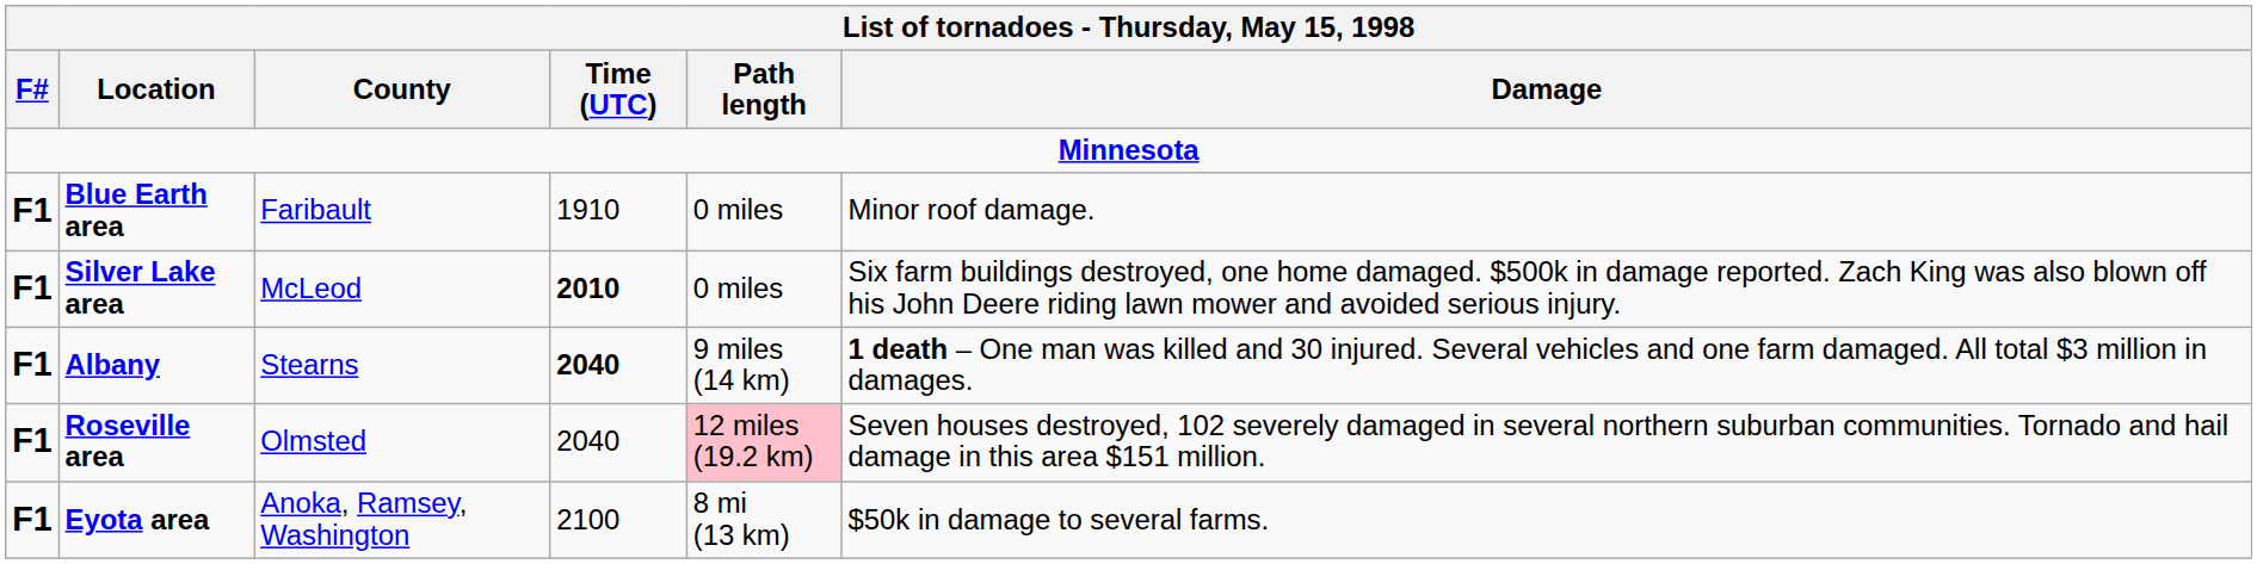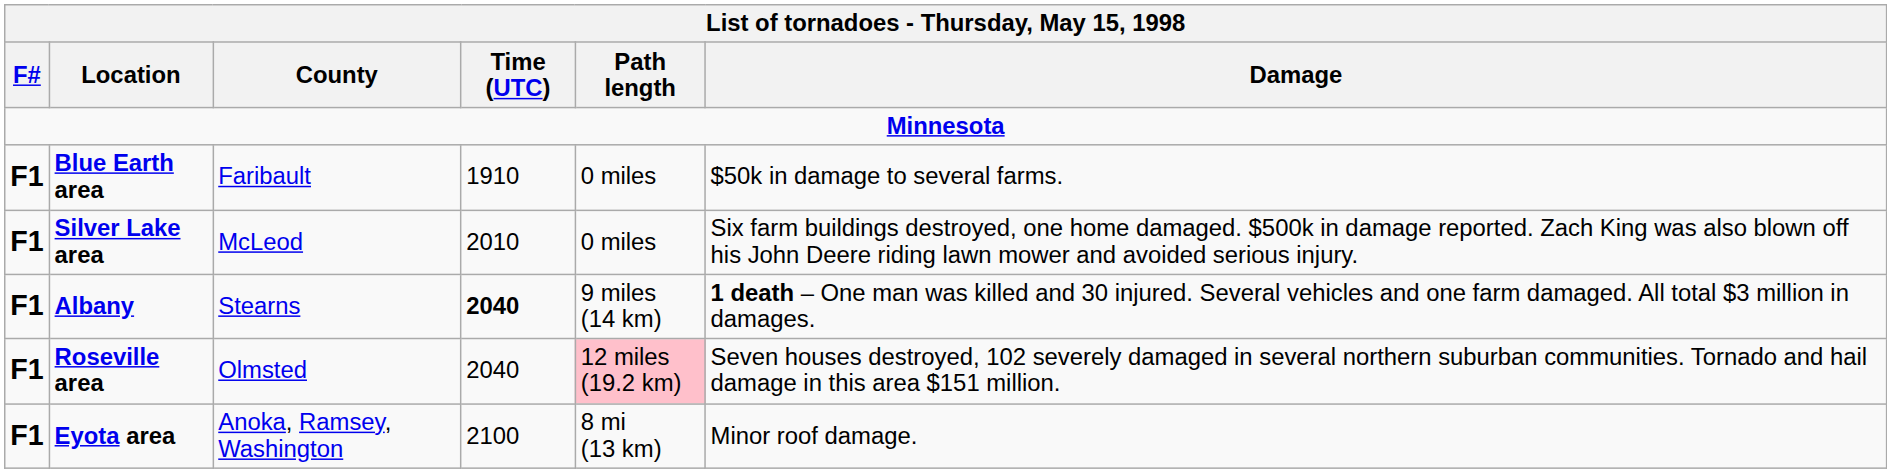Blue Earth area | Damage: Minor roof damage. -> $50k in damage to several farms.
Silver Lake area | Time (UTC): bold -> normal
Eyota area | Damage: $50k in damage to several farms. -> Minor roof damage.
